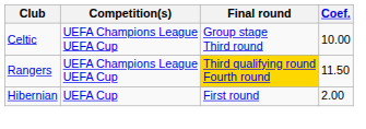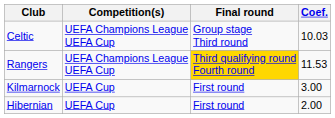Celtic | Coef.: 10.00 -> 10.03
Rangers | Coef.: 11.50 -> 11.53
+ row: Kilmarnock | UEFA Cup | First round | 3.00
